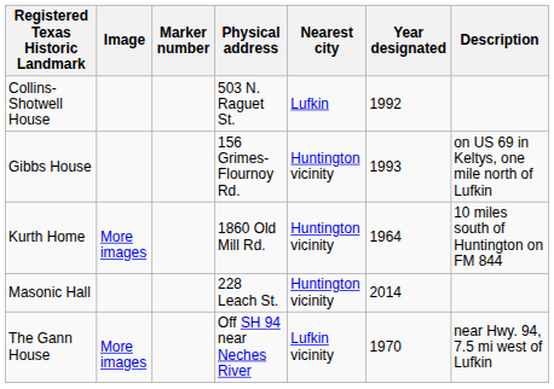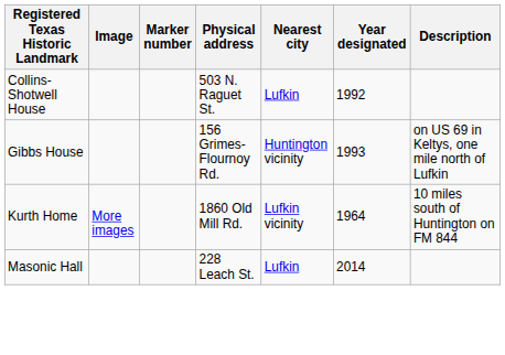Kurth Home | Nearest city: Huntington vicinity -> Lufkin vicinity
Masonic Hall | Nearest city: Huntington vicinity -> Lufkin
- row: The Gann House | More images | Off SH 94 near Neches River | Lufkin vicinity | 1970 | near Hwy. 94, 7.5 mi west of Lufkin
